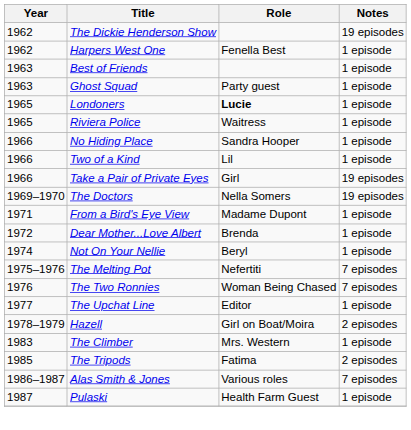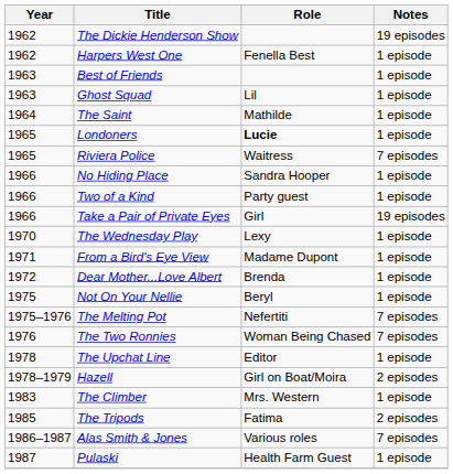Ghost Squad | Role: Party guest -> Lil
+ row: 1964 | The Saint | Mathilde | 1 episode
Riviera Police | Notes: 1 episode -> 7 episodes
Two of a Kind | Role: Lil -> Party guest
- row: 1969–1970 | The Doctors | Nella Somers | 19 episodes
+ row: 1970 | The Wednesday Play | Lexy | 1 episode
Not On Your Nellie | Year: 1974 -> 1975
The Upchat Line | Year: 1977 -> 1978
